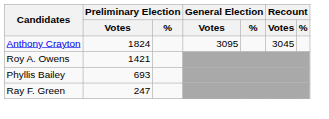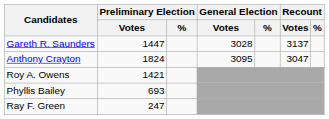+ row: Gareth R. Saunders | 1447 | 3028 | 3137
Anthony Crayton | Recount / Votes: 3045 -> 3047
